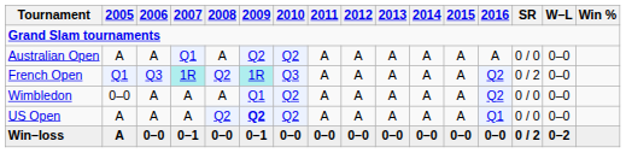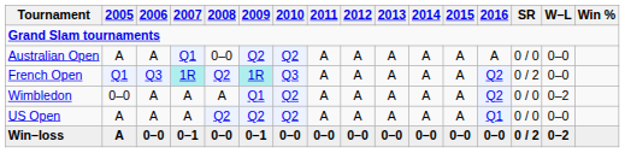Australian Open | 2008: A -> 0–0
Wimbledon | W–L: 0–0 -> 0–2
US Open | 2009: bold -> normal
